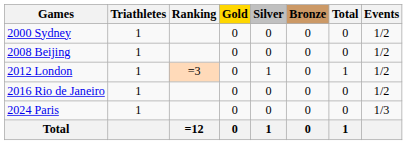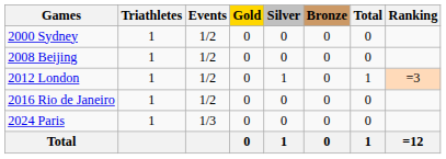columns swapped: Events <-> Ranking
